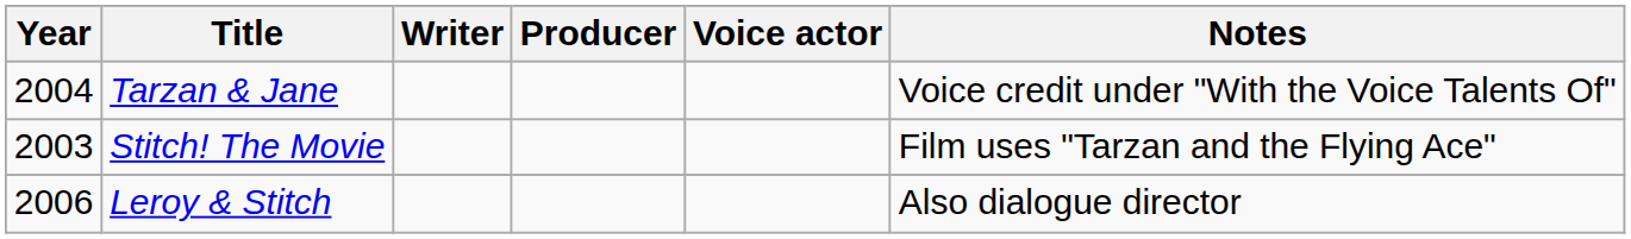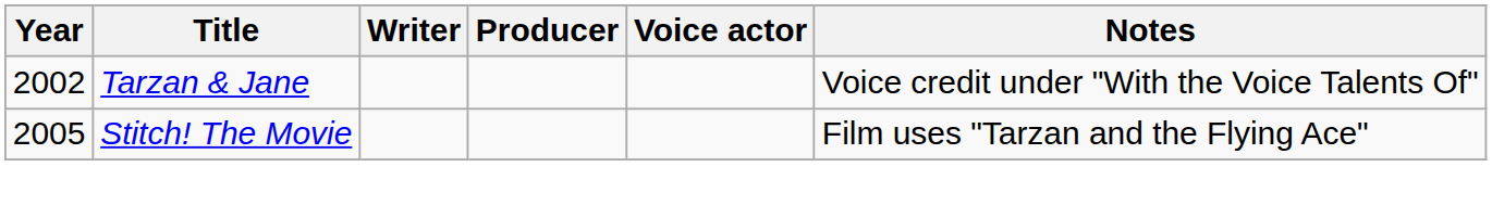Tarzan & Jane | Year: 2004 -> 2002
Stitch! The Movie | Year: 2003 -> 2005
- row: 2006 | Leroy & Stitch | Also dialogue director
